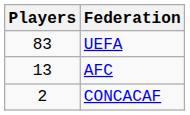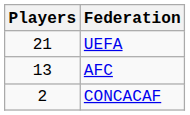UEFA | Players: 83 -> 21
